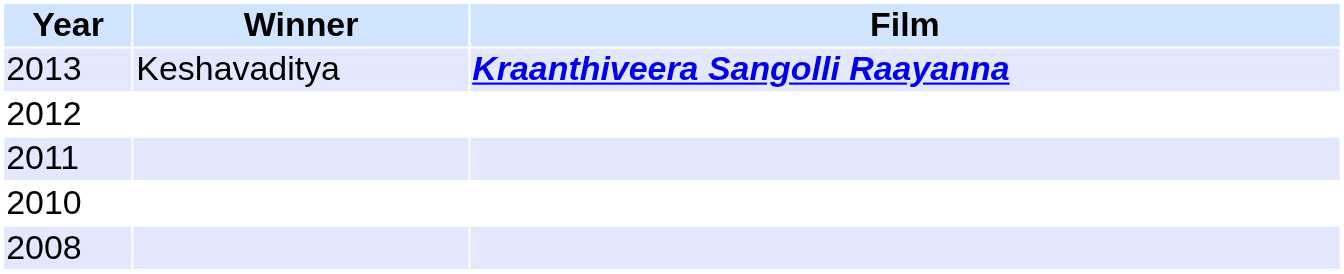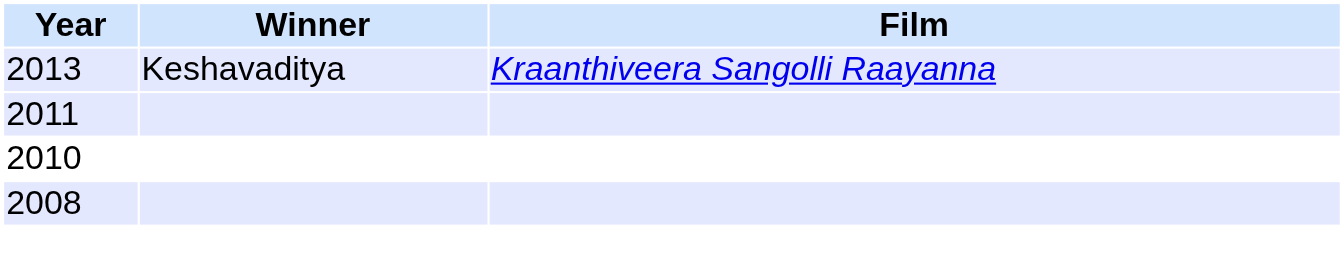2013 | Film: bold -> normal
- row: 2012
